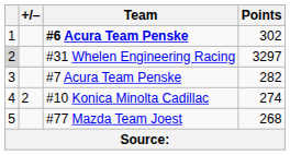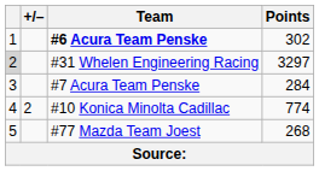#7 Acura Team Penske | Points: 282 -> 284
#10 Konica Minolta Cadillac | Points: 274 -> 774
